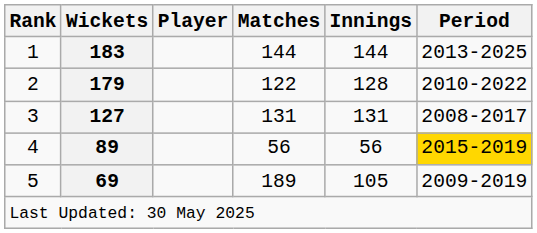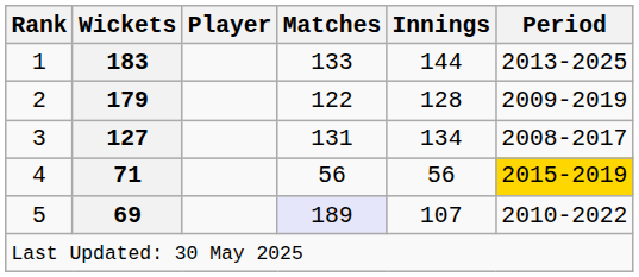1 | Matches: 144 -> 133
2 | Period: 2010-2022 -> 2009-2019
3 | Innings: 131 -> 134
4 | Wickets: 89 -> 71
5 | Matches: no background -> lavender background
5 | Innings: 105 -> 107
5 | Period: 2009-2019 -> 2010-2022
